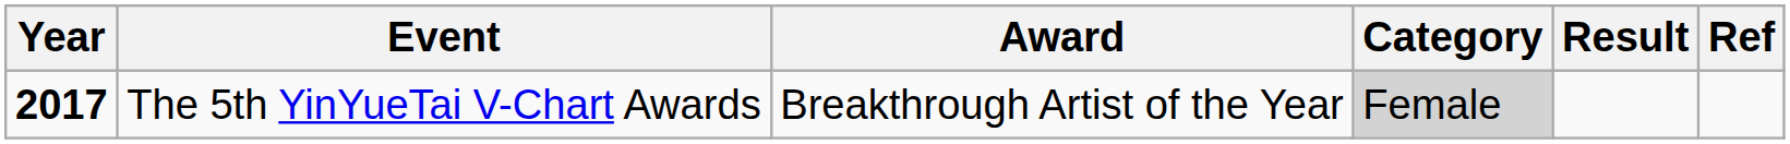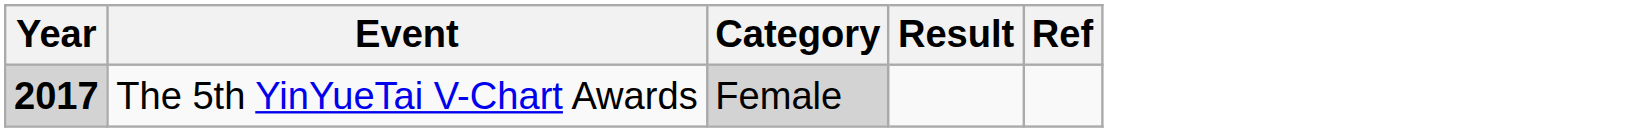- column: Award | Breakthrough Artist of the Year
The 5th YinYueTai V-Chart Awards | Year: no background -> lightgrey background
